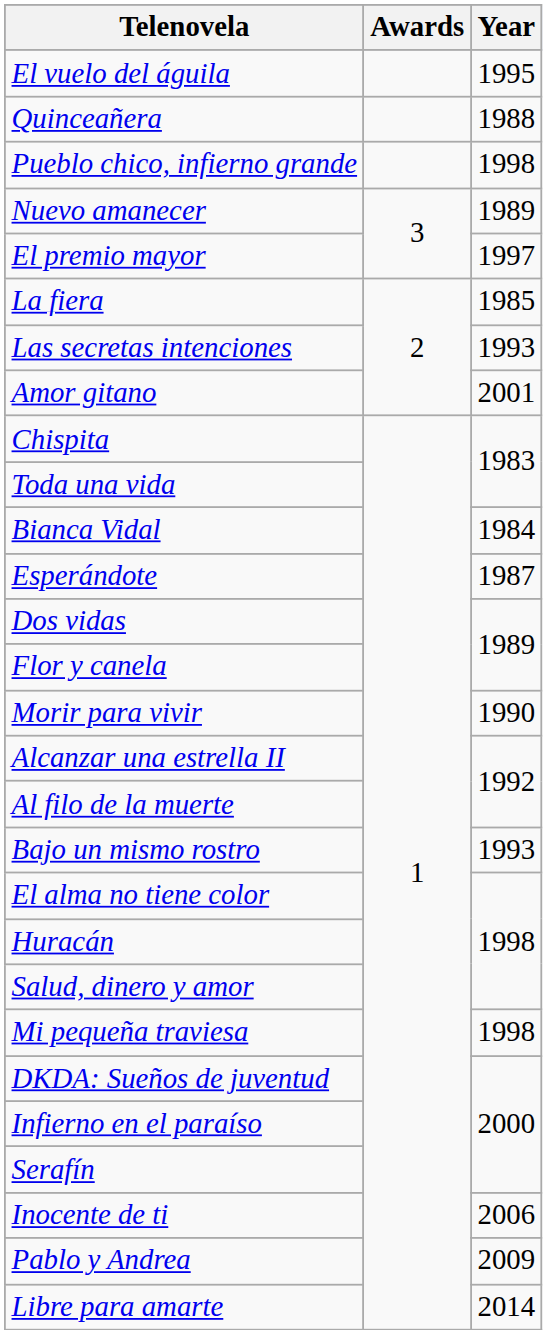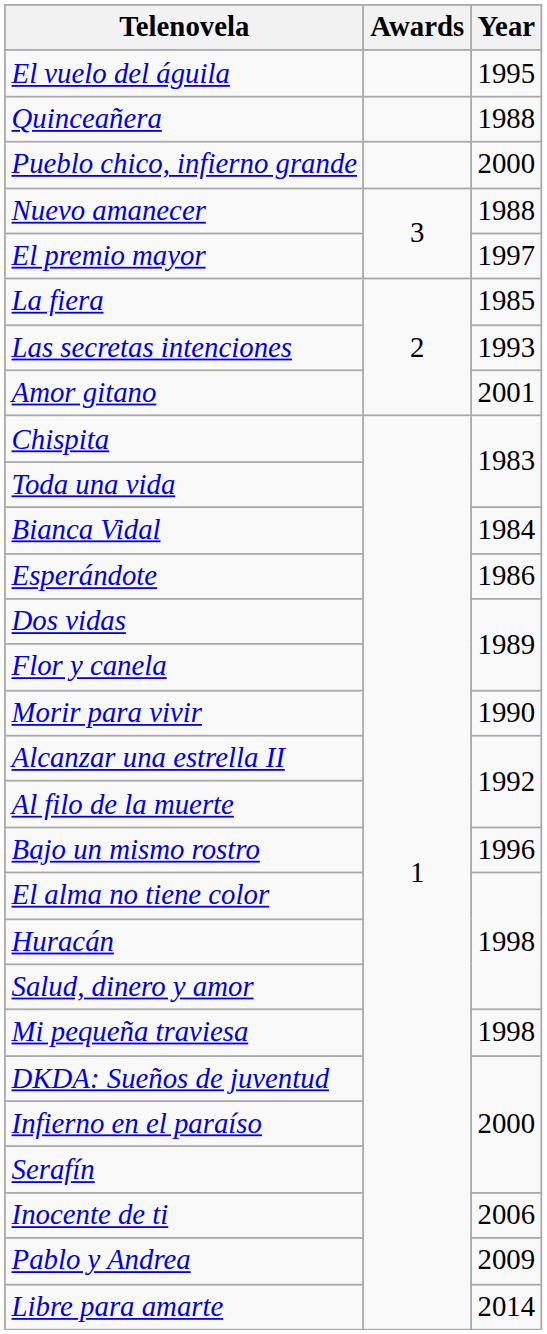Pueblo chico, infierno grande | Year: 1998 -> 2000
Nuevo amanecer | Year: 1989 -> 1988
Esperándote | Year: 1987 -> 1986
Bajo un mismo rostro | Year: 1993 -> 1996
